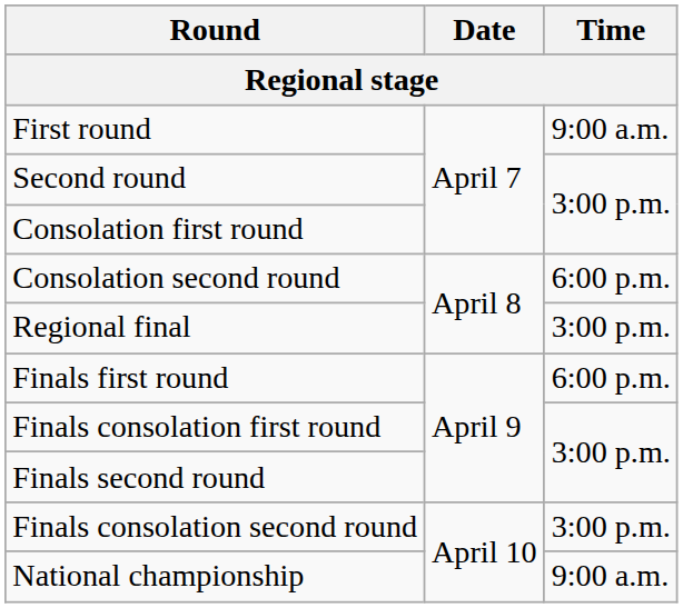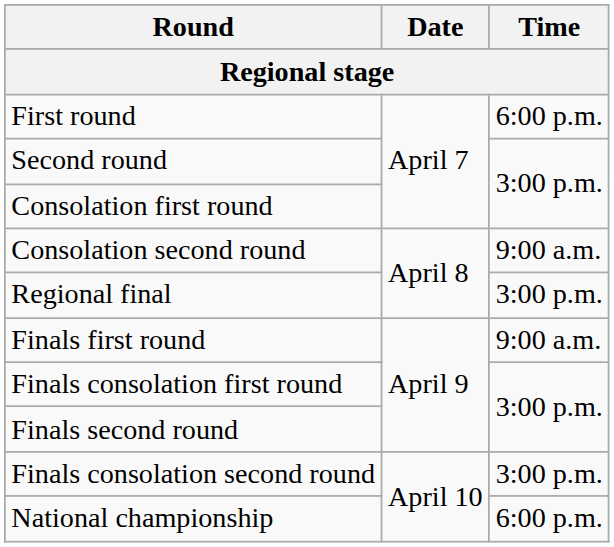First round | Time: 9:00 a.m. -> 6:00 p.m.
Consolation second round | Time: 6:00 p.m. -> 9:00 a.m.
Finals first round | Time: 6:00 p.m. -> 9:00 a.m.
National championship | Time: 9:00 a.m. -> 6:00 p.m.
